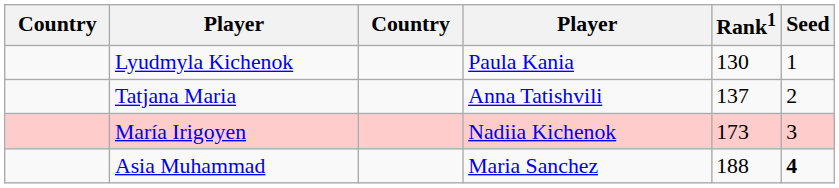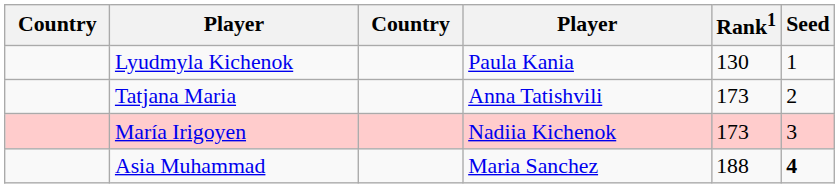Tatjana Maria | Rank1: 137 -> 173
